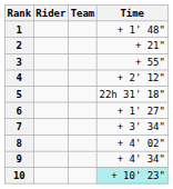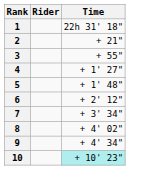- column: Team
1 | Time: + 1' 48" -> 22h 31' 18"
4 | Time: + 2' 12" -> + 1' 27"
5 | Time: 22h 31' 18" -> + 1' 48"
6 | Time: + 1' 27" -> + 2' 12"
